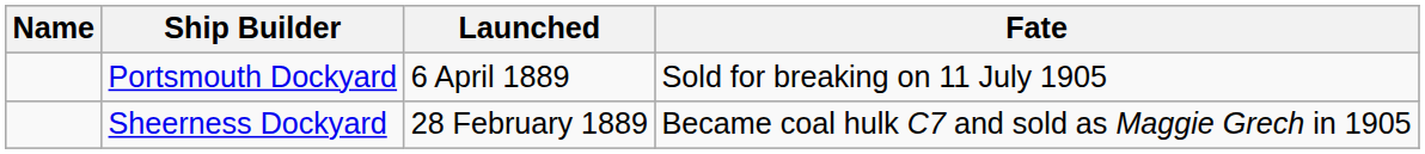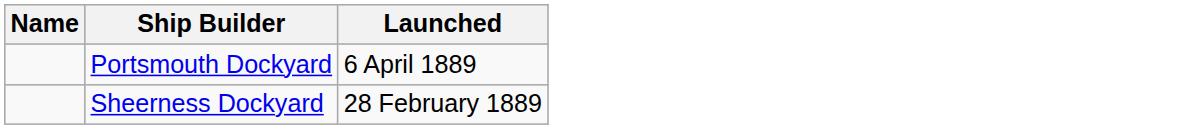- column: Fate | Sold for breaking on 11 July 1905 | Became coal hulk C7 and sold as Maggie Grech in 1905
